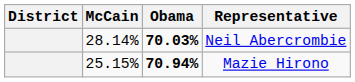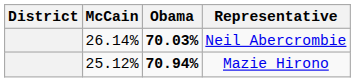Neil Abercrombie | McCain: 28.14% -> 26.14%
Mazie Hirono | McCain: 25.15% -> 25.12%
